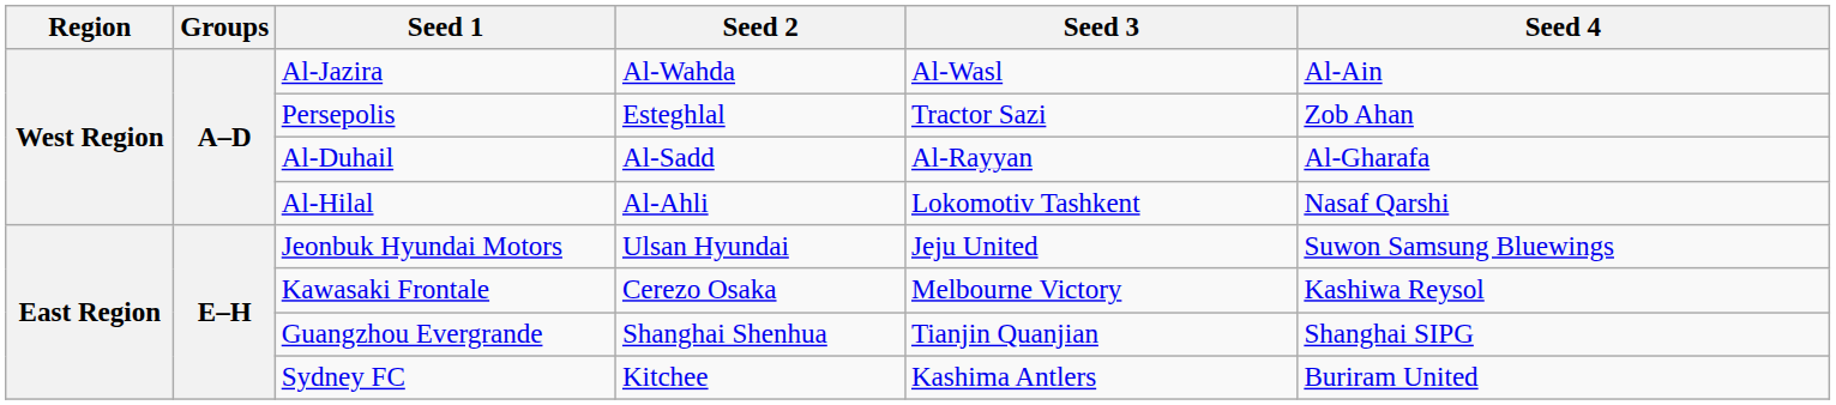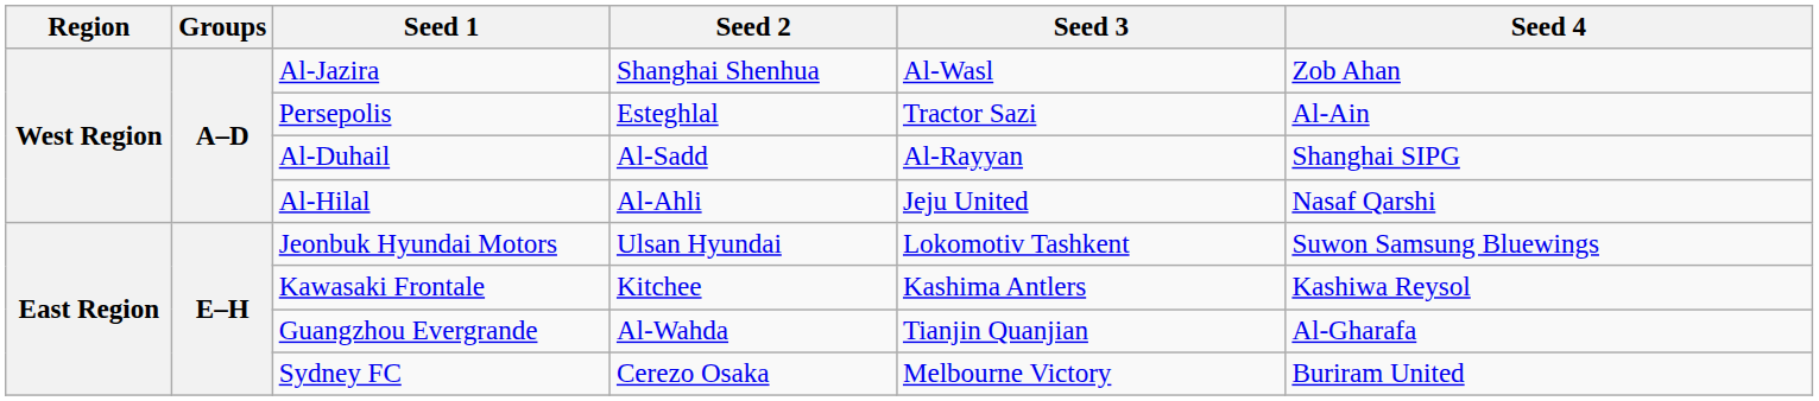Al-Jazira | Seed 2: Al-Wahda -> Shanghai Shenhua
Al-Jazira | Seed 4: Al-Ain -> Zob Ahan
Persepolis | Seed 4: Zob Ahan -> Al-Ain
Al-Duhail | Seed 4: Al-Gharafa -> Shanghai SIPG
Al-Hilal | Seed 3: Lokomotiv Tashkent -> Jeju United
Jeonbuk Hyundai Motors | Seed 3: Jeju United -> Lokomotiv Tashkent
Kawasaki Frontale | Seed 2: Cerezo Osaka -> Kitchee
Kawasaki Frontale | Seed 3: Melbourne Victory -> Kashima Antlers
Guangzhou Evergrande | Seed 2: Shanghai Shenhua -> Al-Wahda
Guangzhou Evergrande | Seed 4: Shanghai SIPG -> Al-Gharafa
Sydney FC | Seed 2: Kitchee -> Cerezo Osaka
Sydney FC | Seed 3: Kashima Antlers -> Melbourne Victory
